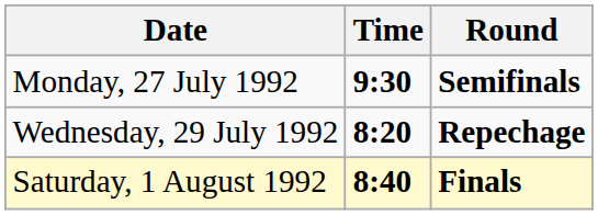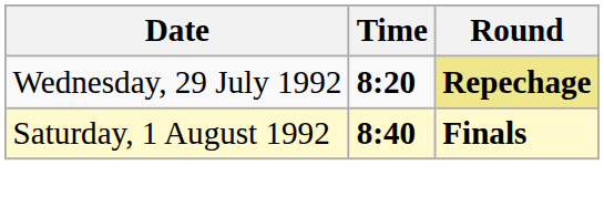- row: Monday, 27 July 1992 | 9:30 | Semifinals
Wednesday, 29 July 1992 | Round: no background -> khaki background
